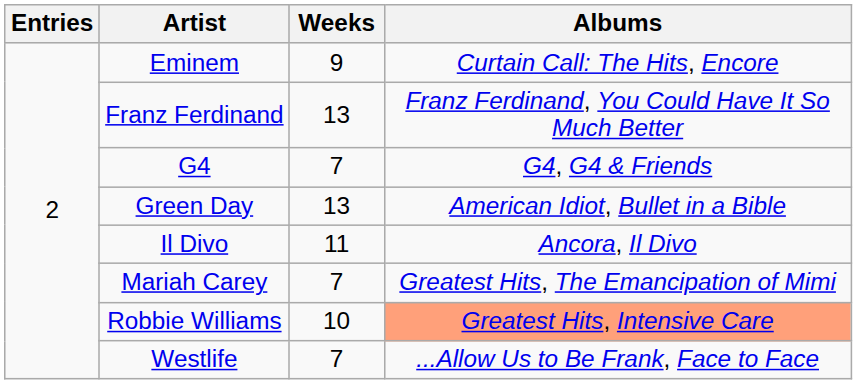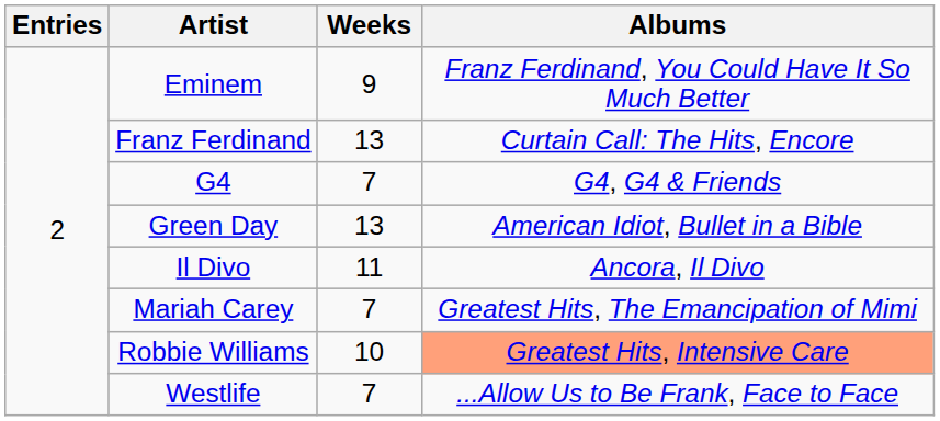Eminem | Albums: Curtain Call: The Hits, Encore -> Franz Ferdinand, You Could Have It So Much Better
Franz Ferdinand | Albums: Franz Ferdinand, You Could Have It So Much Better -> Curtain Call: The Hits, Encore
